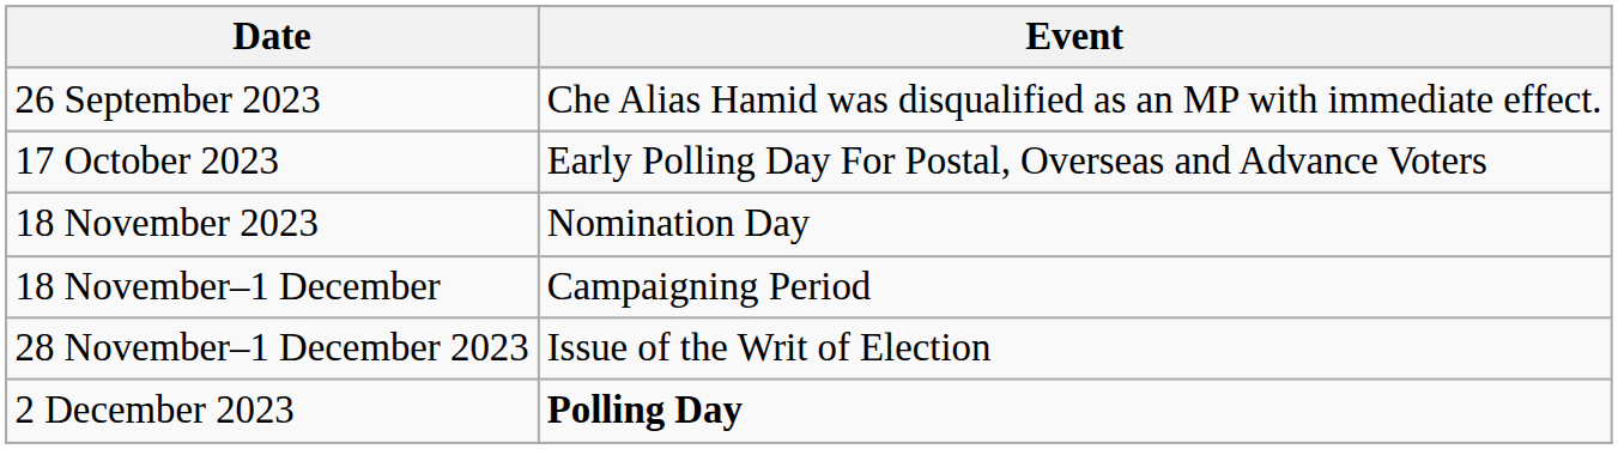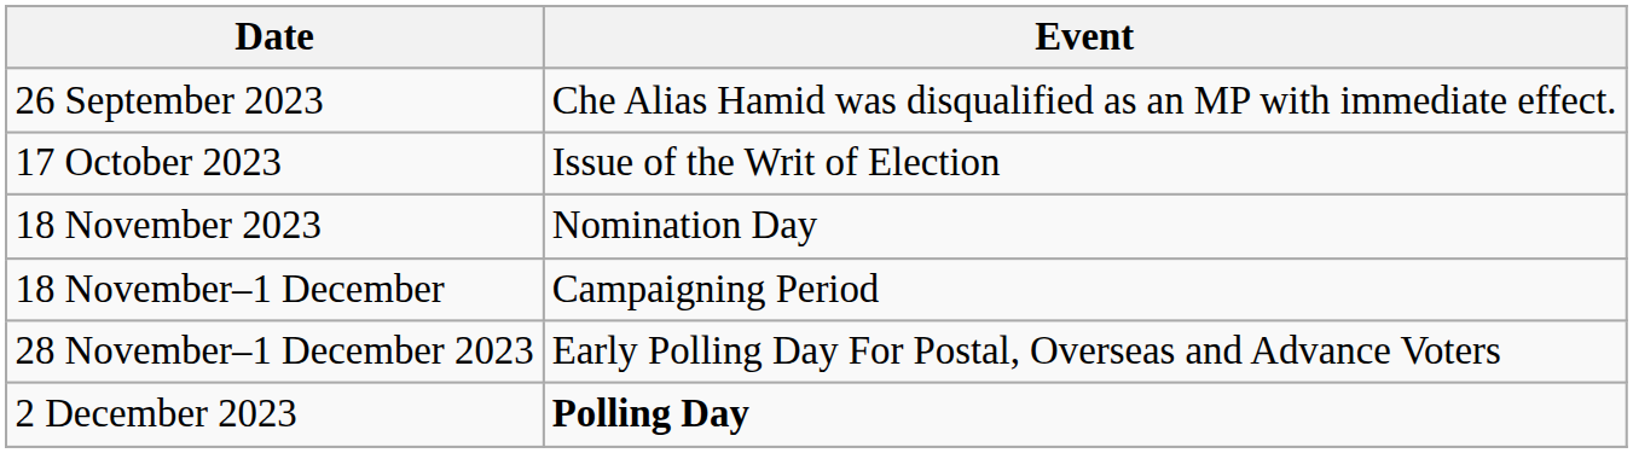17 October 2023 | Event: Early Polling Day For Postal, Overseas and Advance Voters -> Issue of the Writ of Election
28 November–1 December 2023 | Event: Issue of the Writ of Election -> Early Polling Day For Postal, Overseas and Advance Voters
